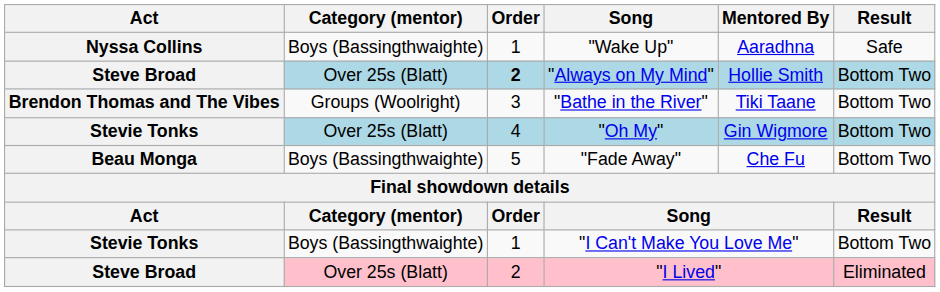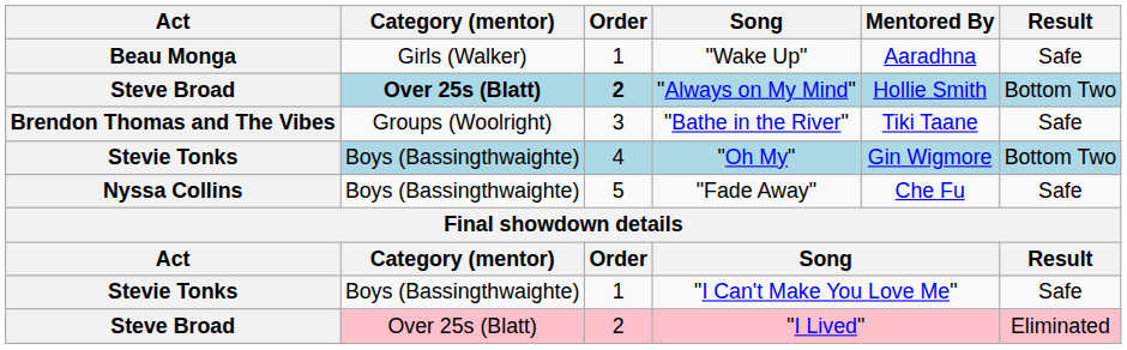"Wake Up" | Act: Nyssa Collins -> Beau Monga
"Wake Up" | Category (mentor): Boys (Bassingthwaighte) -> Girls (Walker)
"Always on My Mind" | Category (mentor): normal -> bold
"Bathe in the River" | Result: Bottom Two -> Safe
"Oh My" | Category (mentor): Over 25s (Blatt) -> Boys (Bassingthwaighte)
"Fade Away" | Act: Beau Monga -> Nyssa Collins
"Fade Away" | Result: Bottom Two -> Safe
"I Can't Make You Love Me" | Result: Bottom Two -> Safe
